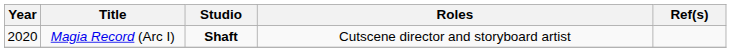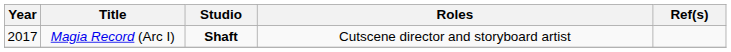Magia Record (Arc I) | Year: 2020 -> 2017
